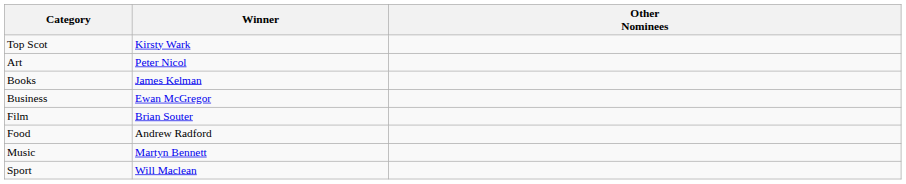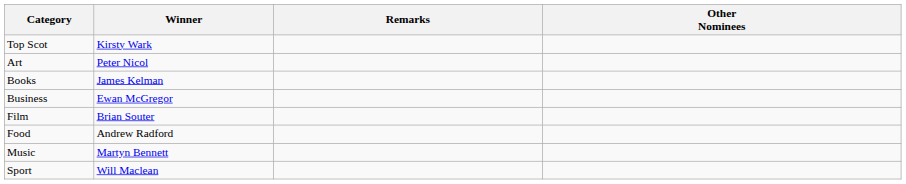+ column: Remarks
